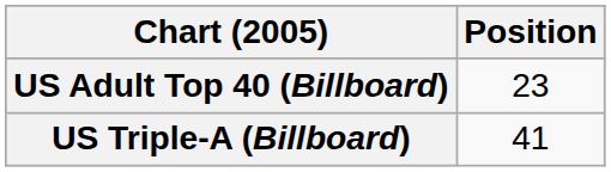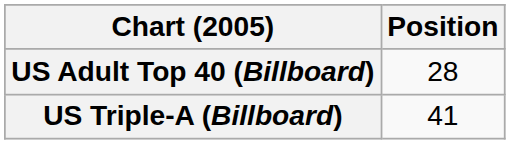US Adult Top 40 (Billboard) | Position: 23 -> 28
